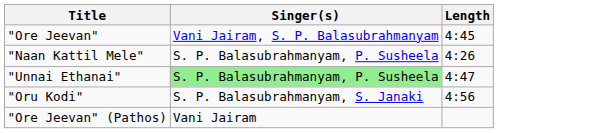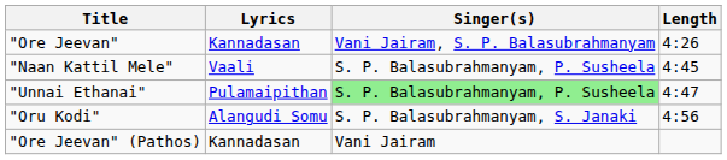+ column: Lyrics | Kannadasan | Vaali | Pulamaipithan | Alangudi Somu | Kannadasan
"Ore Jeevan" | Length: 4:45 -> 4:26
"Naan Kattil Mele" | Length: 4:26 -> 4:45
